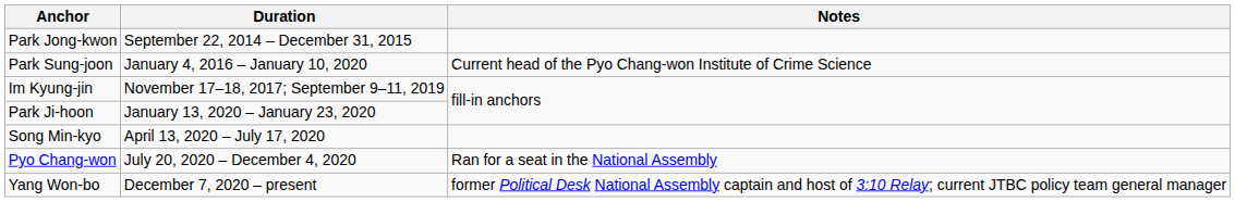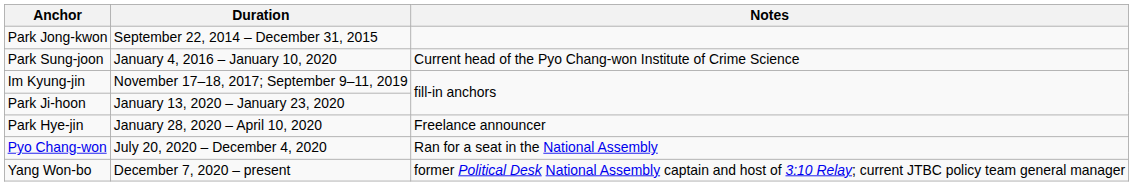+ row: Park Hye-jin | January 28, 2020 – April 10, 2020 | Freelance announcer
- row: Song Min-kyo | April 13, 2020 – July 17, 2020
